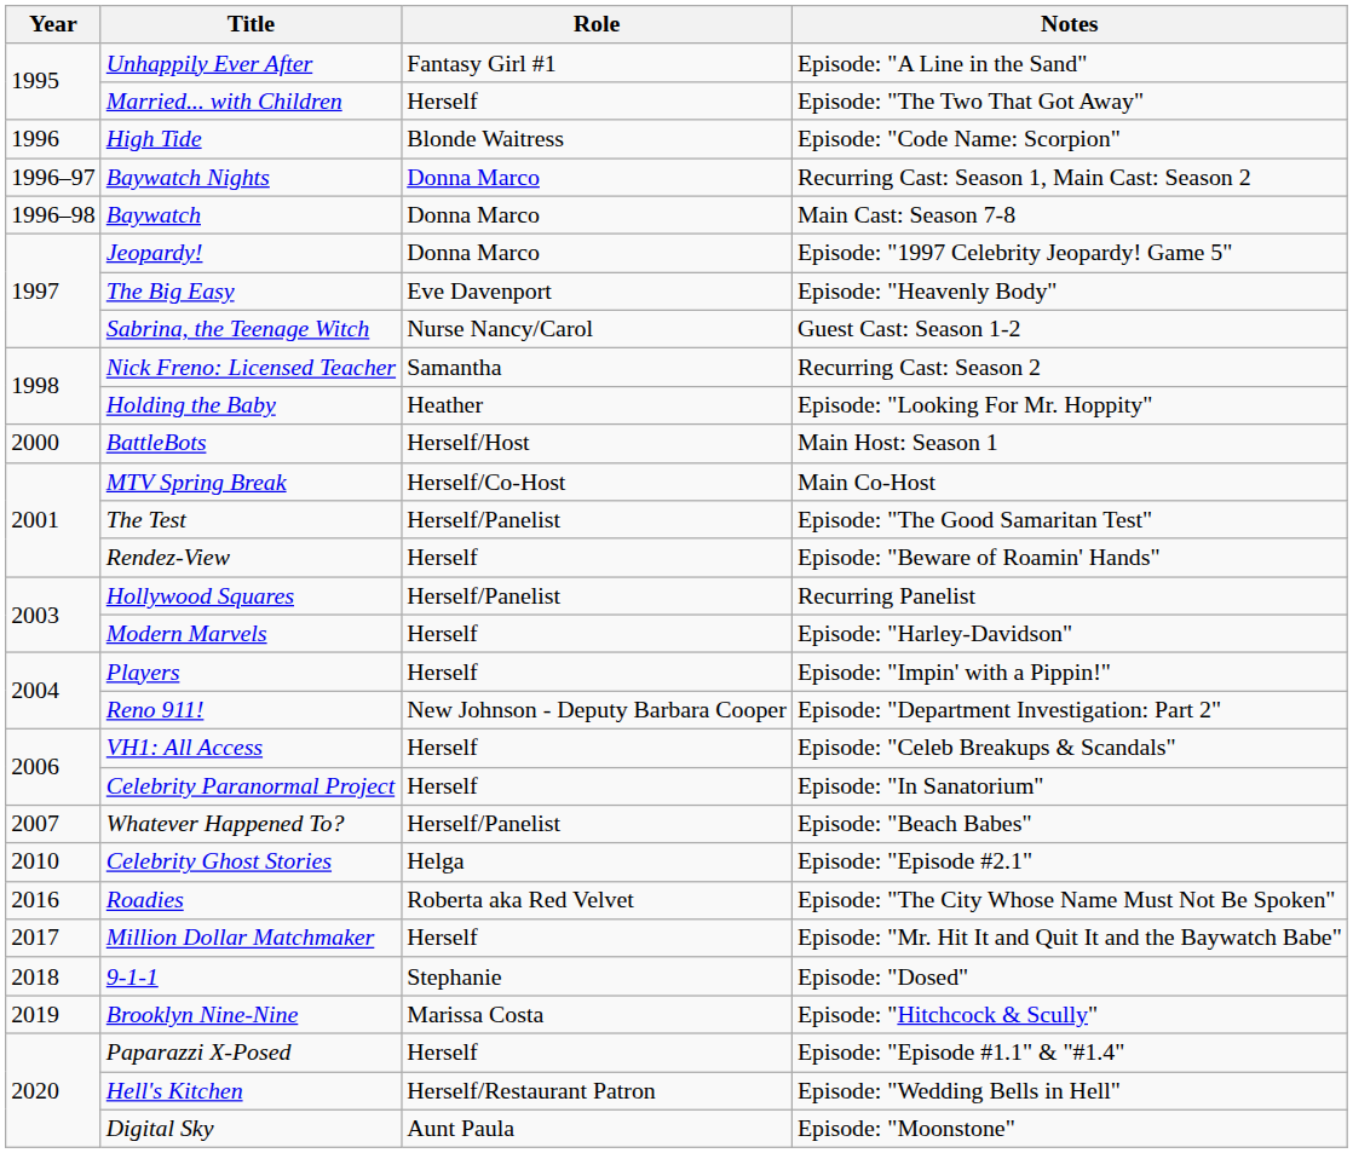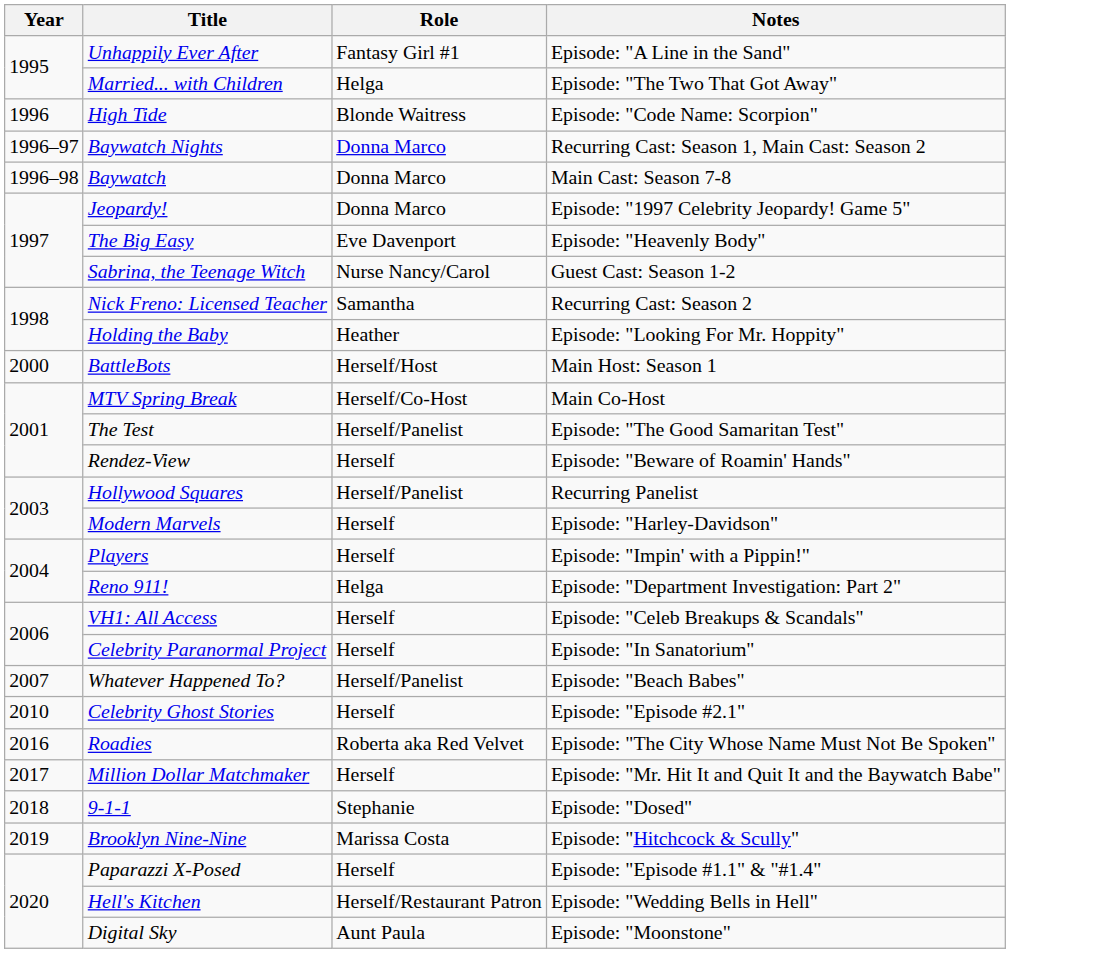Married... with Children | Role: Herself -> Helga
Reno 911! | Role: New Johnson - Deputy Barbara Cooper -> Helga
Celebrity Ghost Stories | Role: Helga -> Herself
